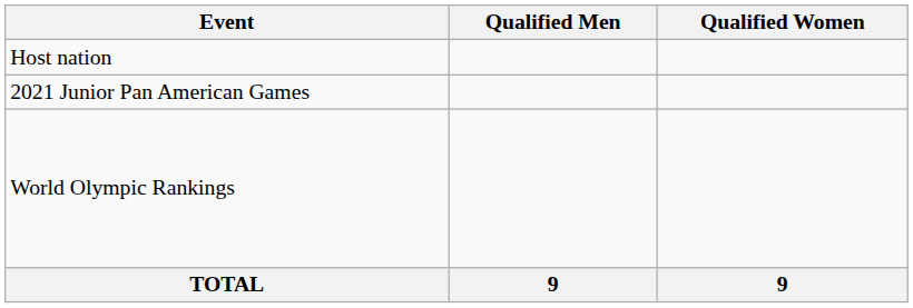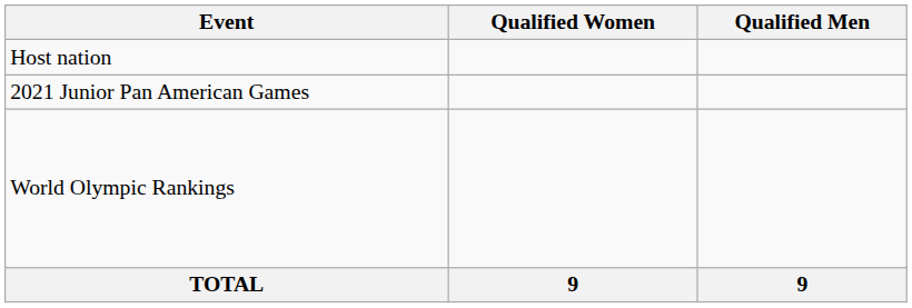columns swapped: Qualified Men <-> Qualified Women
